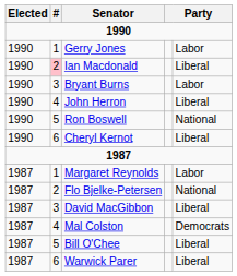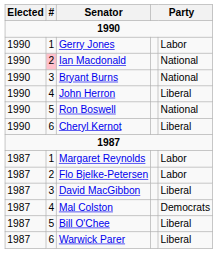Ian Macdonald | column 5: Liberal -> National
Bryant Burns | column 5: Labor -> National
Flo Bjelke-Petersen | column 5: National -> Labor
